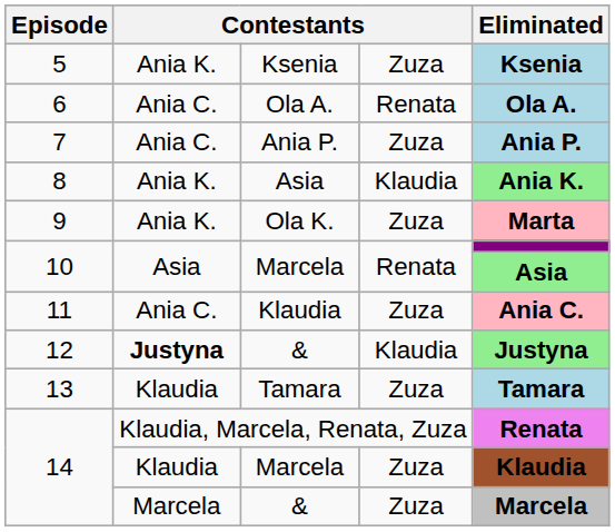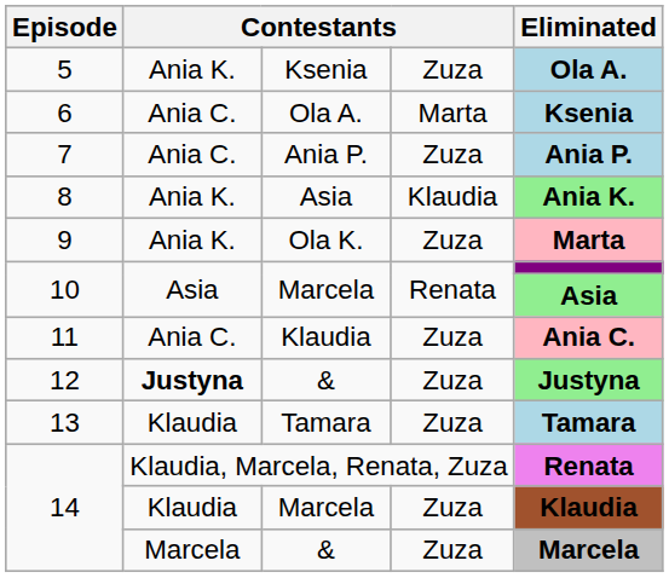5 | Eliminated: Ksenia -> Ola A.
6 | column 4: Renata -> Marta
6 | Eliminated: Ola A. -> Ksenia
12 | column 4: Klaudia -> Zuza
